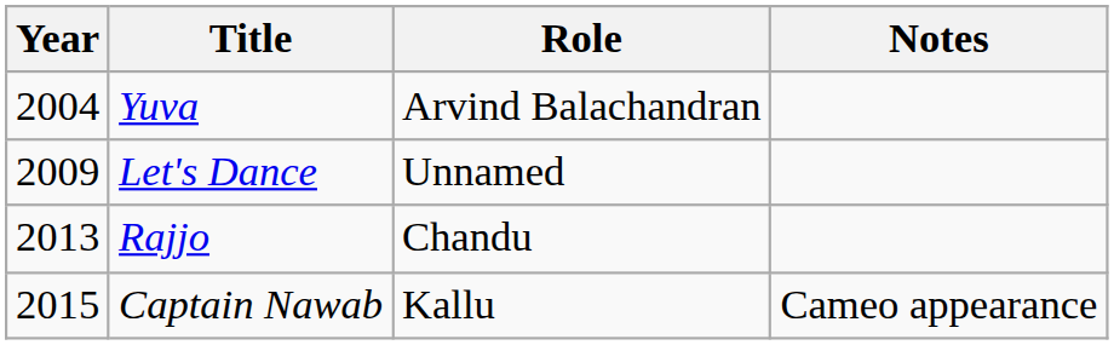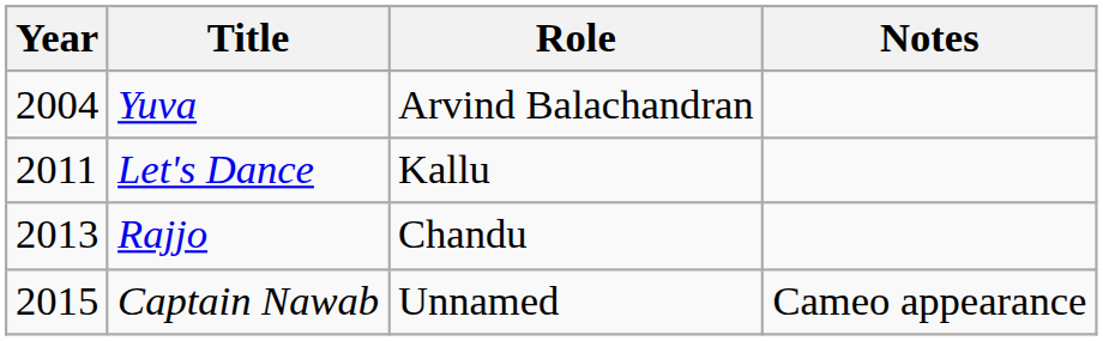Let's Dance | Year: 2009 -> 2011
Let's Dance | Role: Unnamed -> Kallu
Captain Nawab | Role: Kallu -> Unnamed
